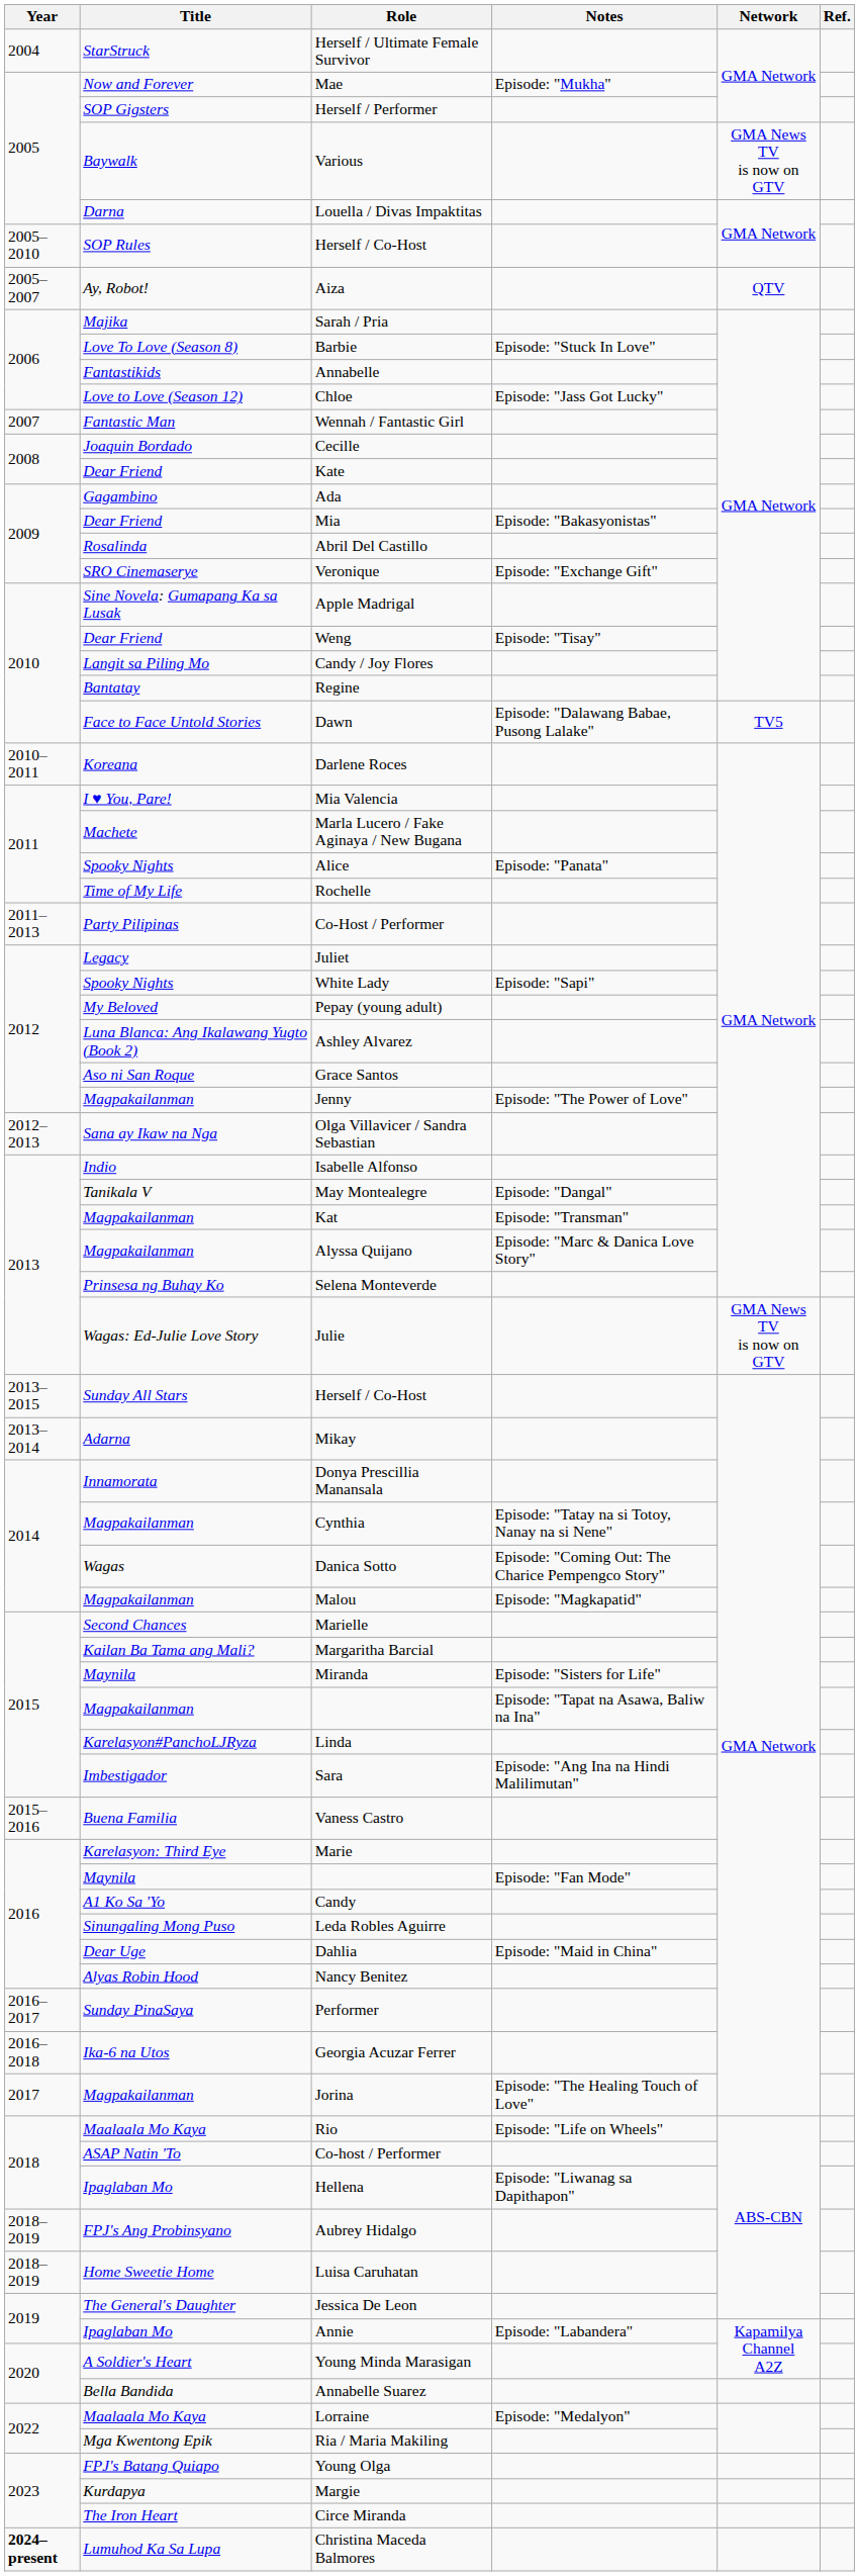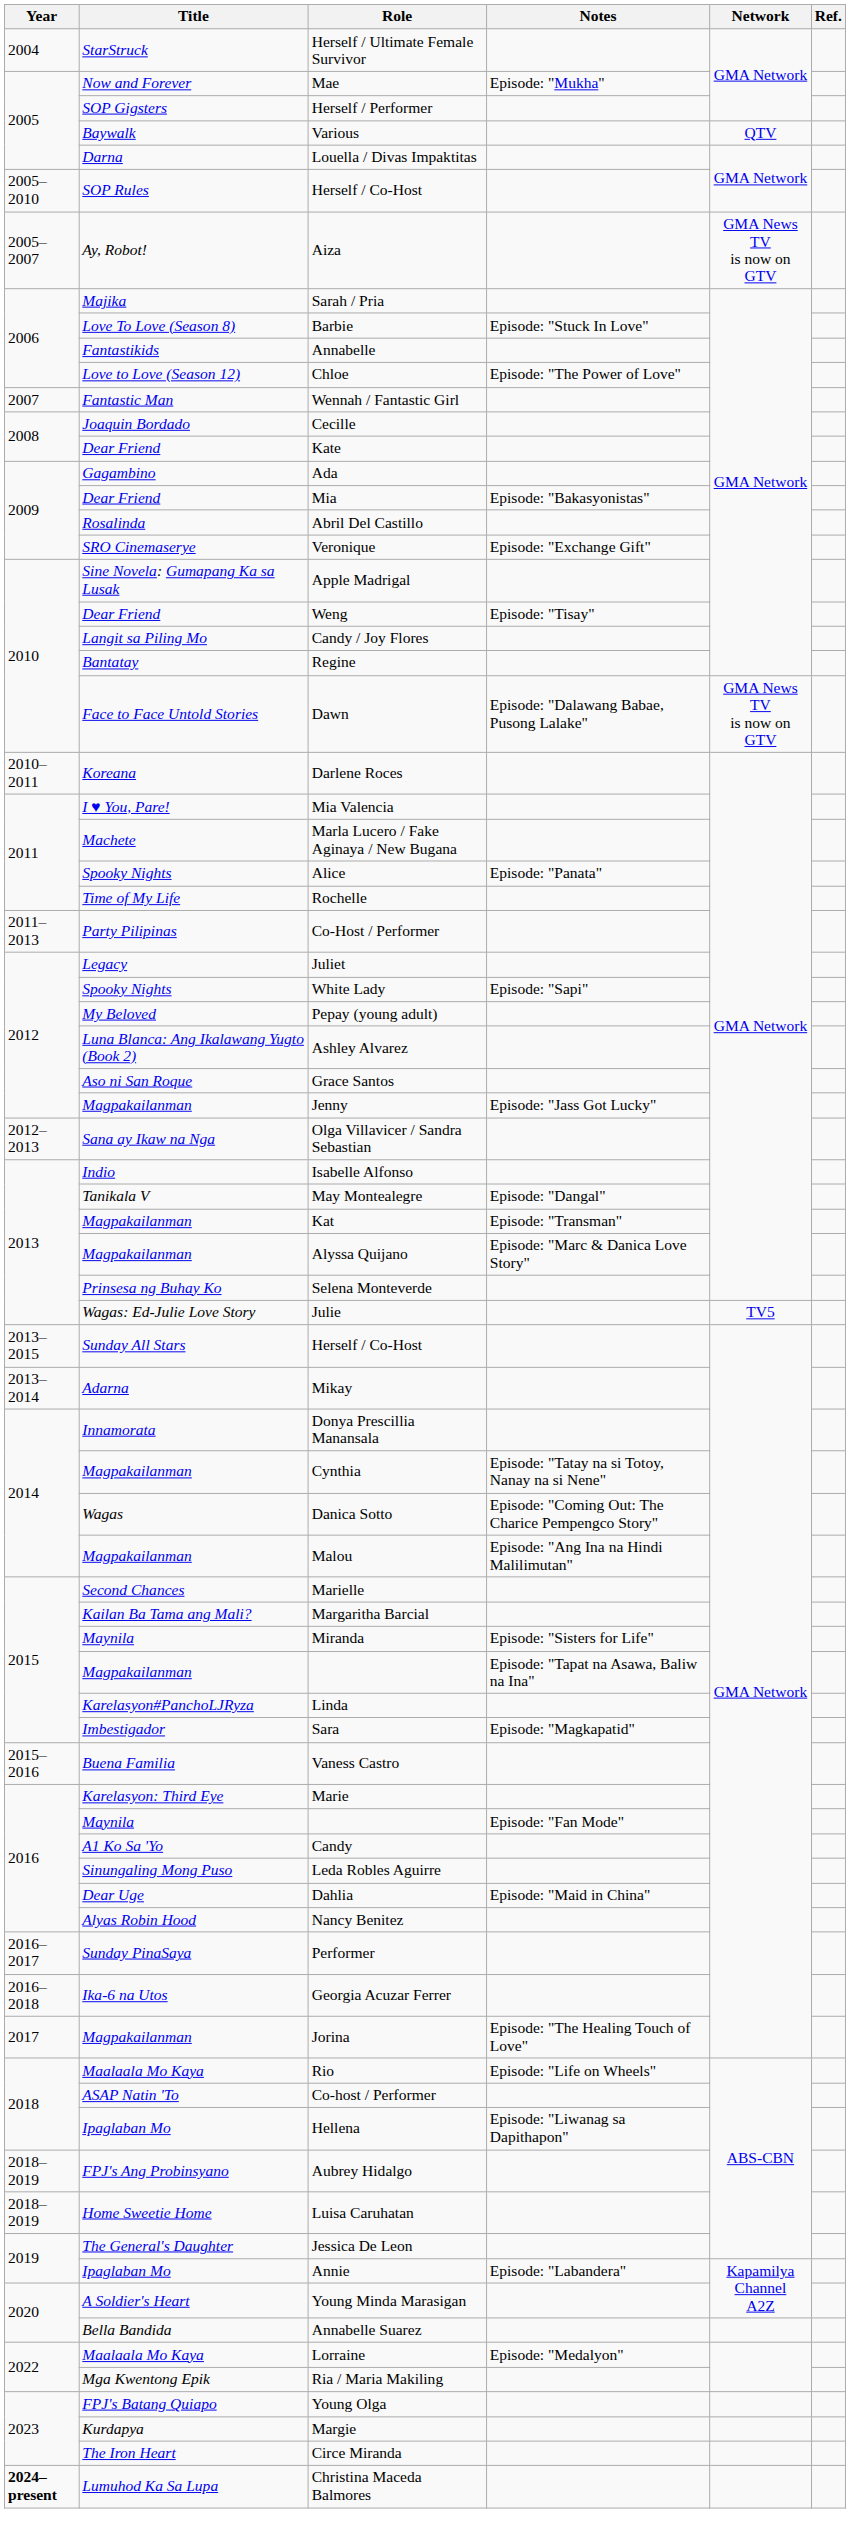Various | Network: GMA News TV is now on GTV -> QTV
Aiza | Network: QTV -> GMA News TV is now on GTV
Chloe | Notes: Episode: "Jass Got Lucky" -> Episode: "The Power of Love"
Dawn | Network: TV5 -> GMA News TV is now on GTV
Jenny | Notes: Episode: "The Power of Love" -> Episode: "Jass Got Lucky"
Julie | Network: GMA News TV is now on GTV -> TV5
Malou | Notes: Episode: "Magkapatid" -> Episode: "Ang Ina na Hindi Malilimutan"
Sara | Notes: Episode: "Ang Ina na Hindi Malilimutan" -> Episode: "Magkapatid"
